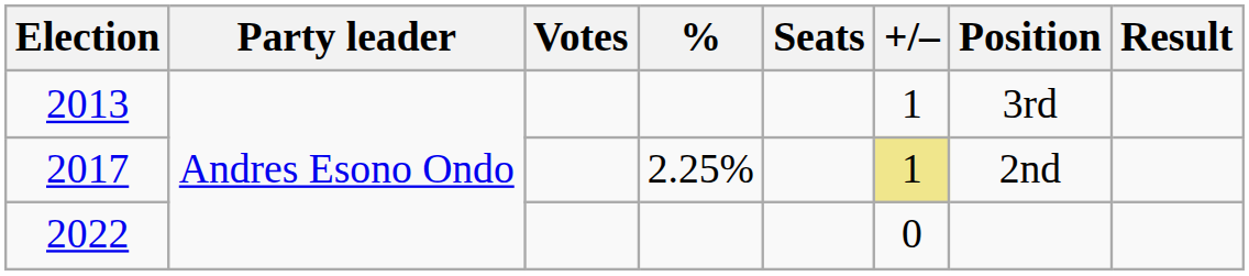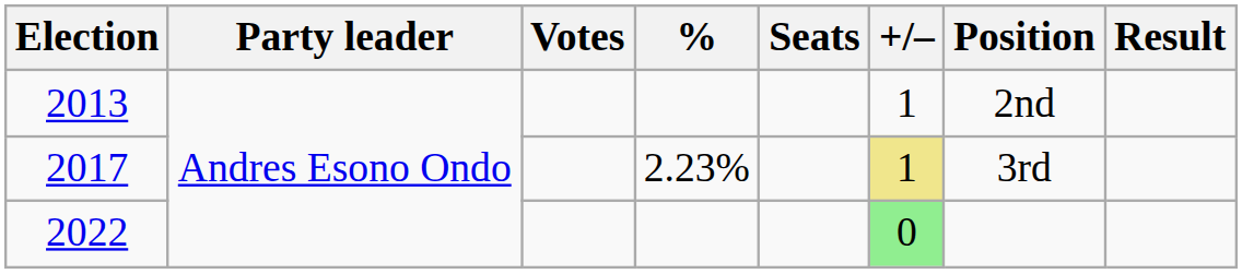2013 | Position: 3rd -> 2nd
2017 | %: 2.25% -> 2.23%
2017 | Position: 2nd -> 3rd
2022 | +/–: no background -> lightgreen background
